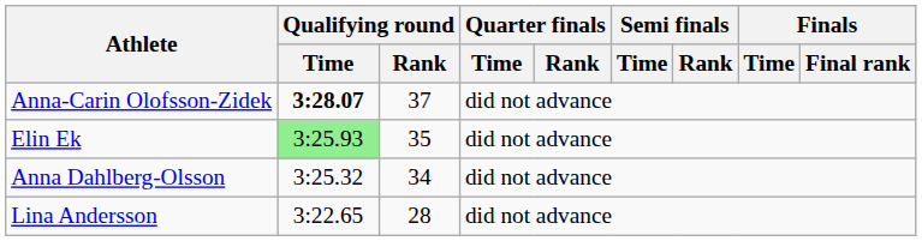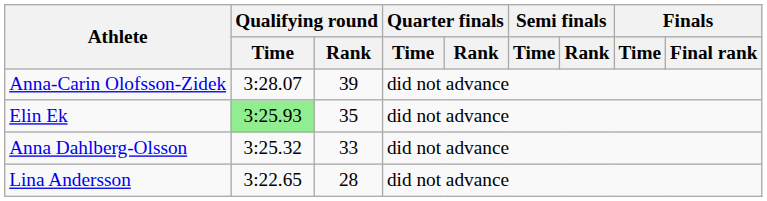Anna-Carin Olofsson-Zidek | Qualifying round / Time: bold -> normal
Anna-Carin Olofsson-Zidek | Qualifying round / Rank: 37 -> 39
Anna Dahlberg-Olsson | Qualifying round / Rank: 34 -> 33
